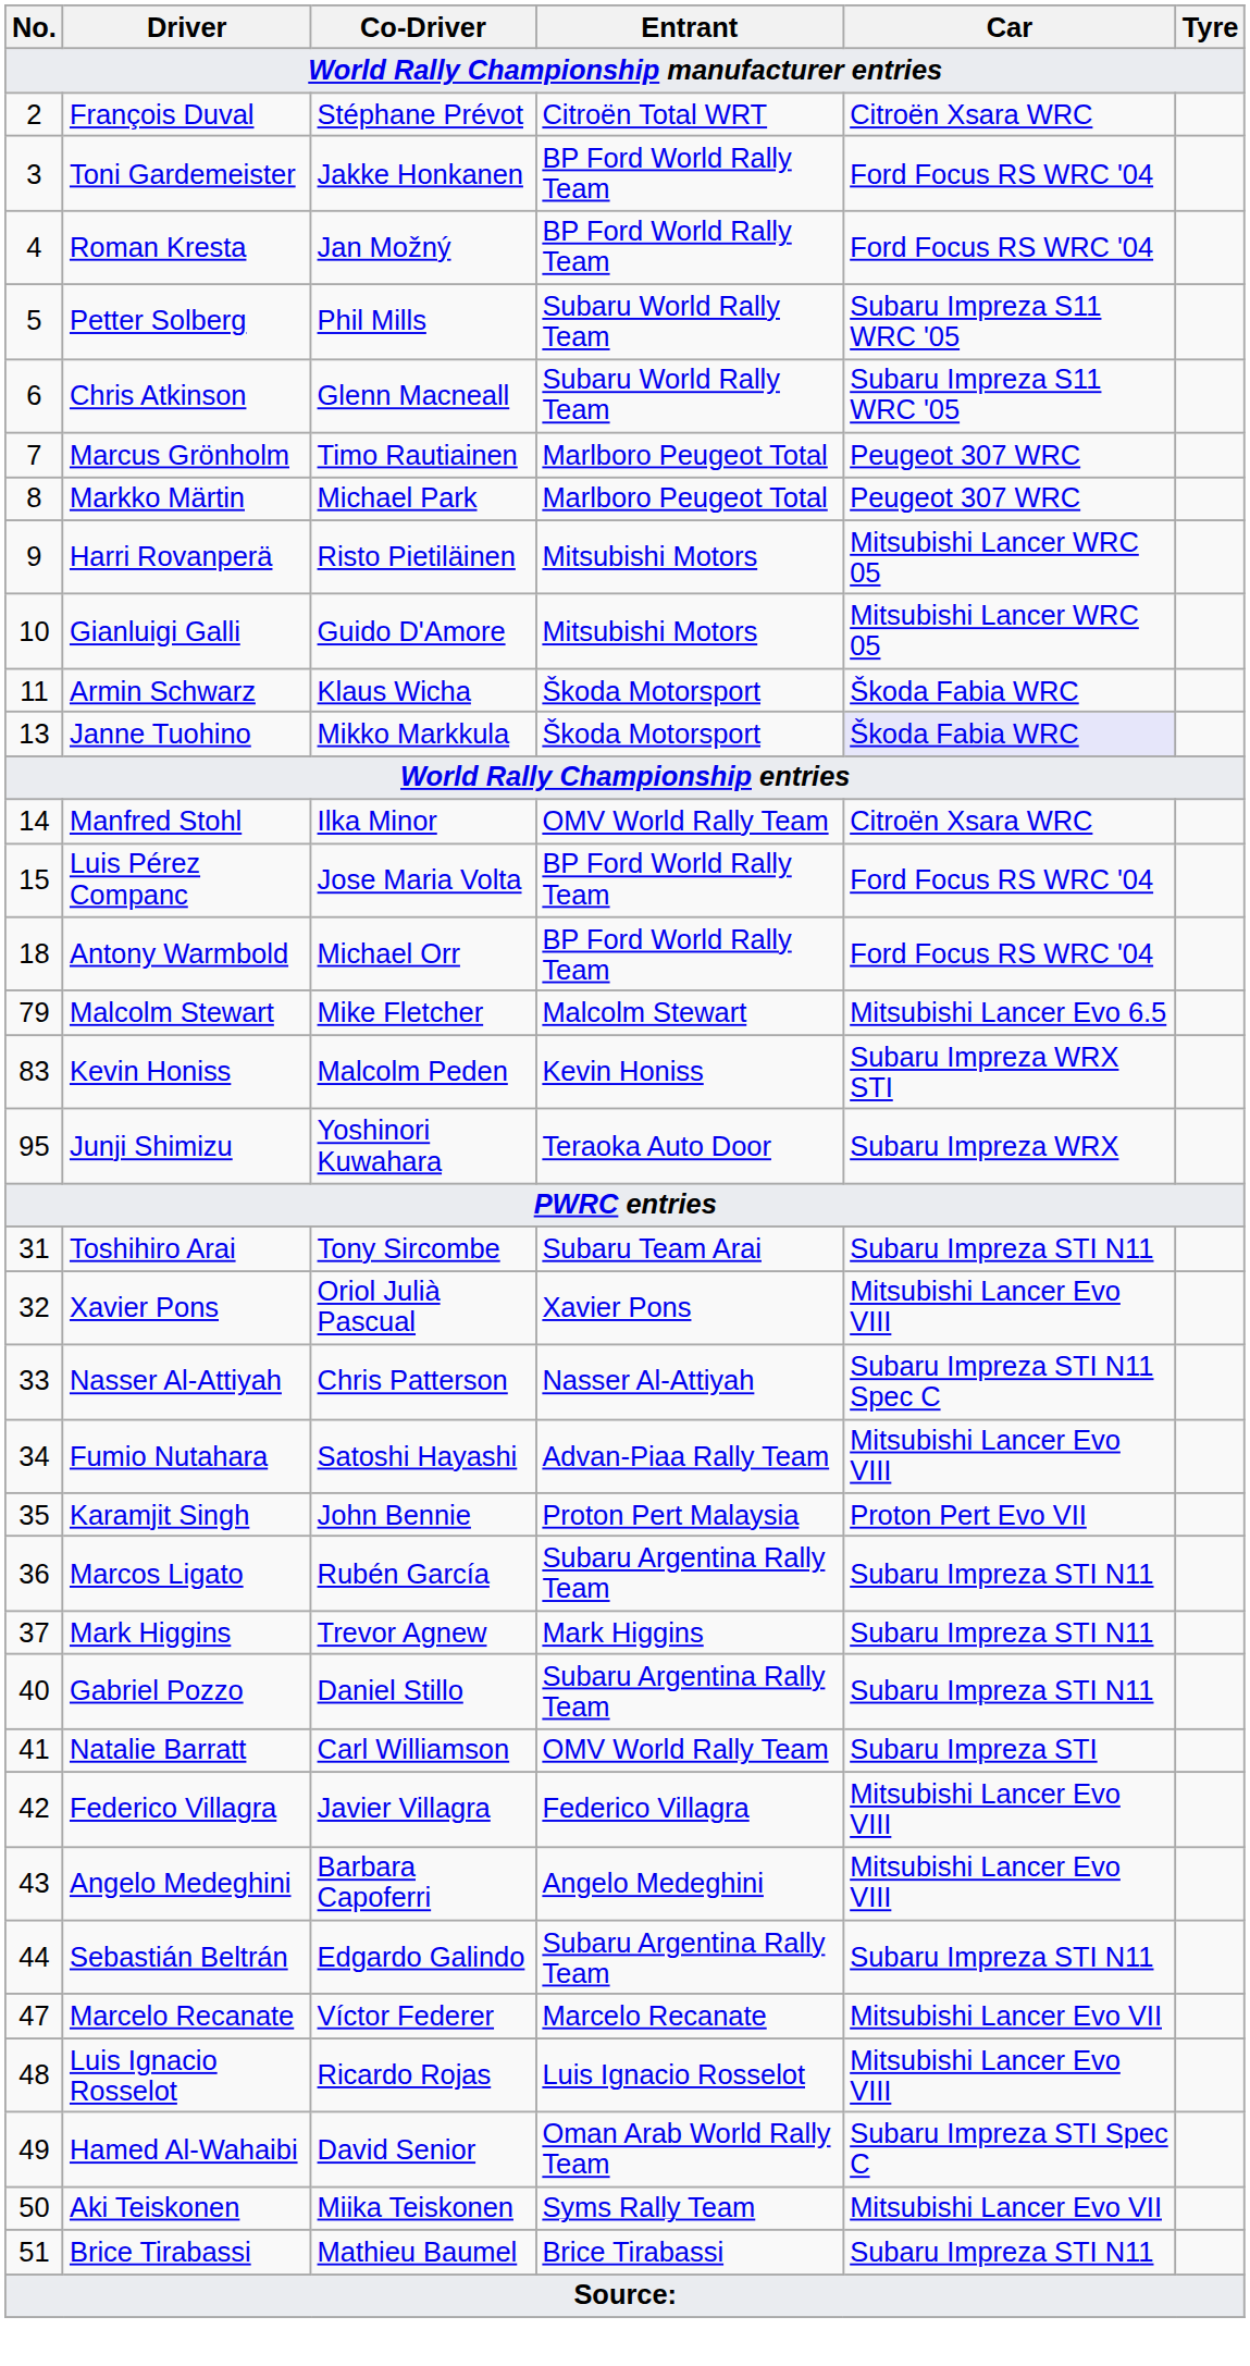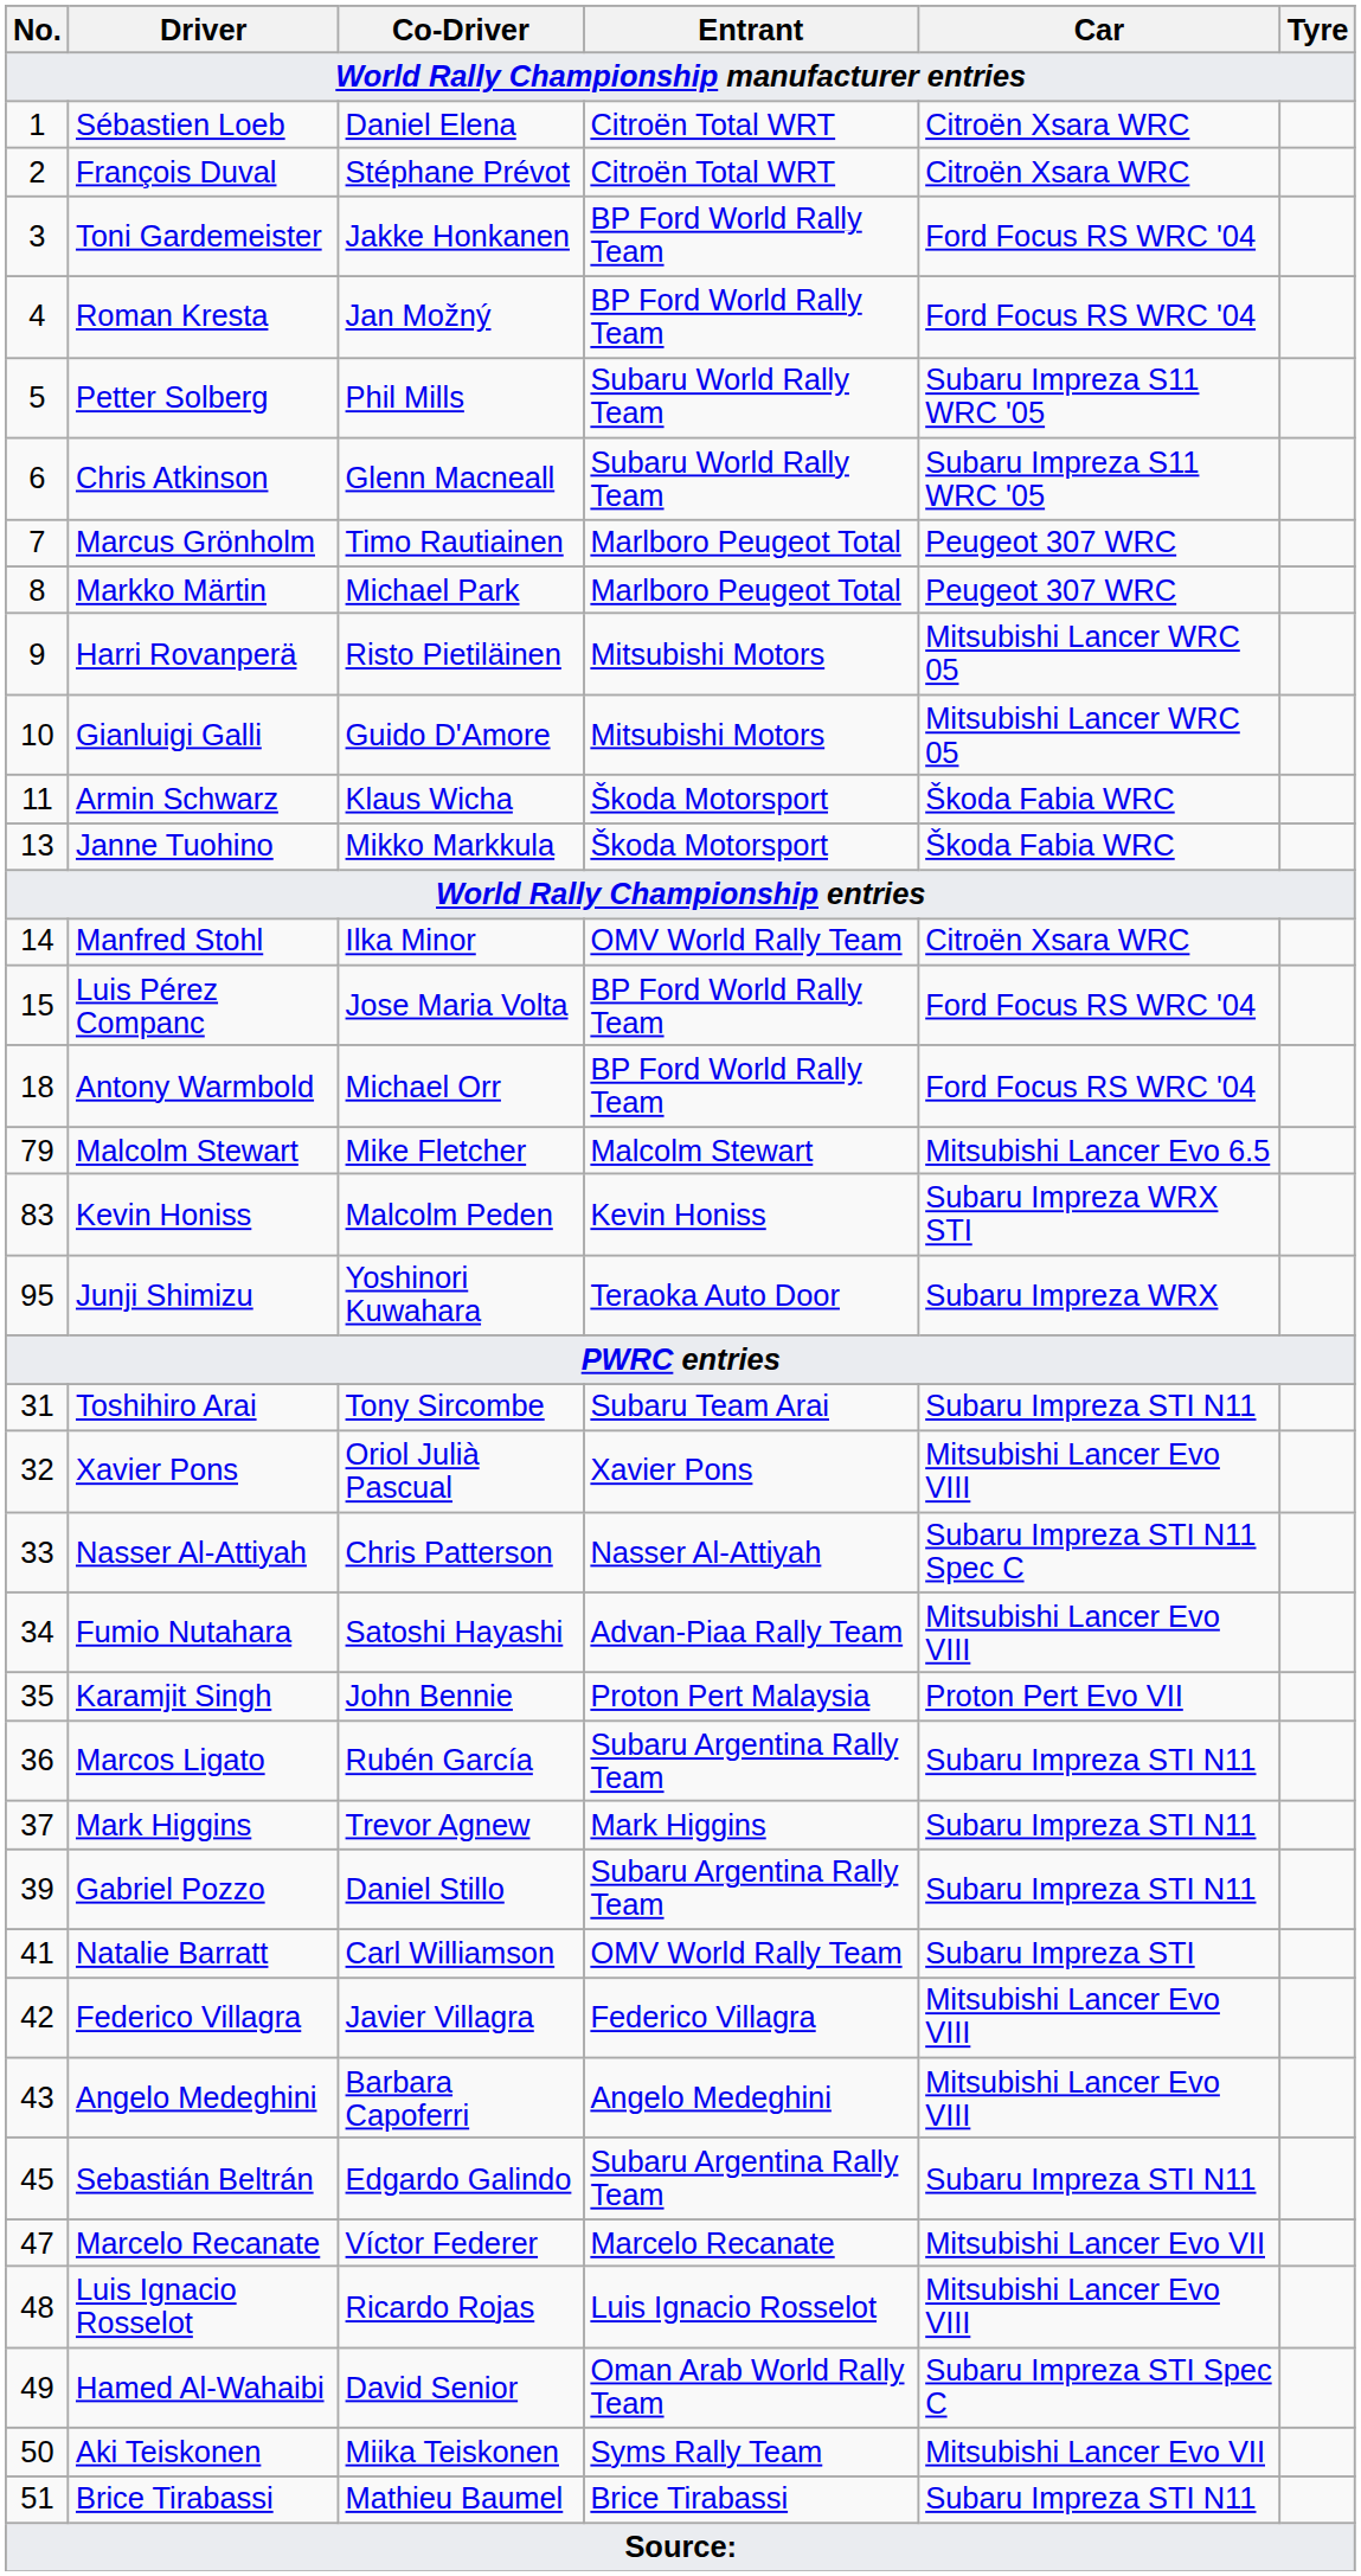+ row: 1 | Sébastien Loeb | Daniel Elena | Citroën Total WRT | Citroën Xsara WRC
Janne Tuohino | Car: lavender background -> no background
Gabriel Pozzo | No.: 40 -> 39
Sebastián Beltrán | No.: 44 -> 45
